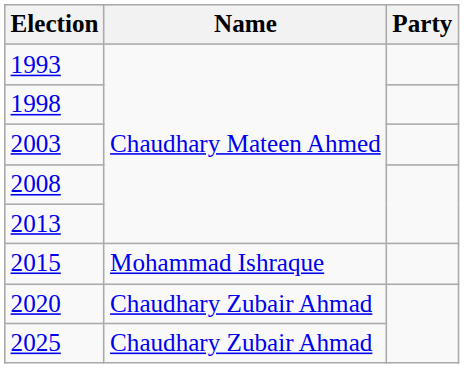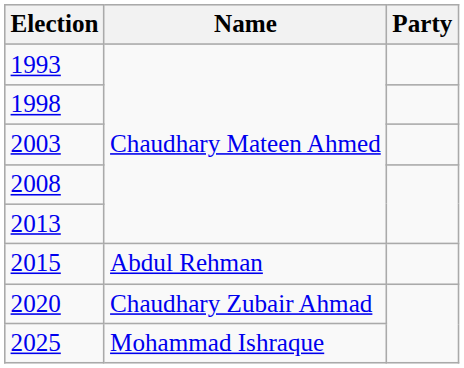2015 | Name: Mohammad Ishraque -> Abdul Rehman
2025 | Name: Chaudhary Zubair Ahmad -> Mohammad Ishraque
